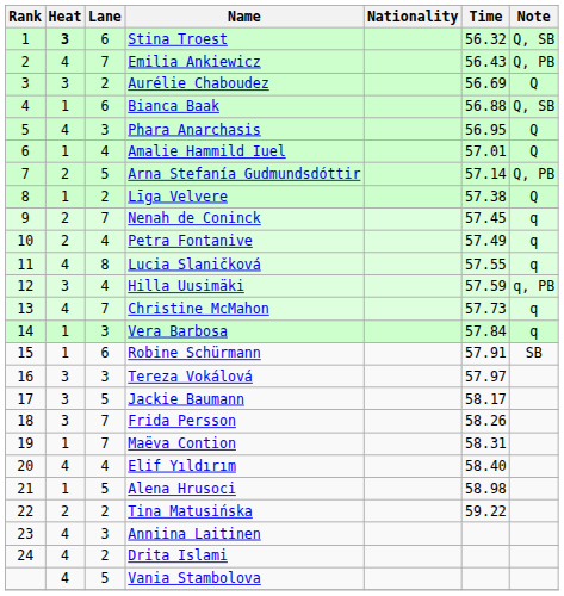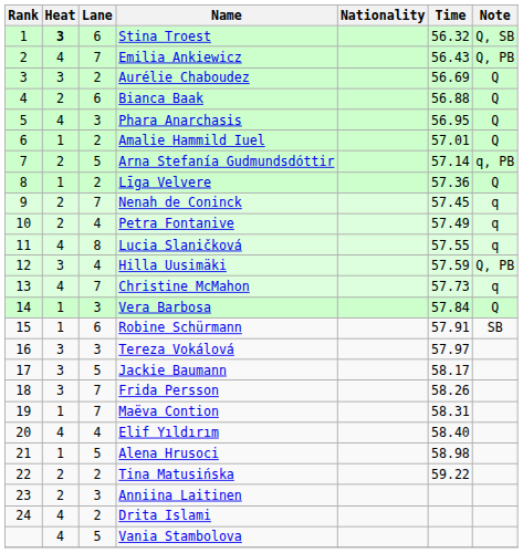Bianca Baak | Heat: 1 -> 2
Bianca Baak | Note: Q, SB -> Q
Amalie Hammild Iuel | Lane: 4 -> 2
Arna Stefanía Gudmundsdóttir | Note: Q, PB -> q, PB
Līga Velvere | Time: 57.38 -> 57.36
Hilla Uusimäki | Note: q, PB -> Q, PB
Vera Barbosa | Note: q -> Q
Anniina Laitinen | Heat: 4 -> 2
